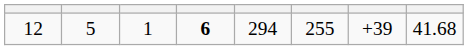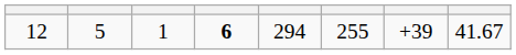12 | column 8: 41.68 -> 41.67
